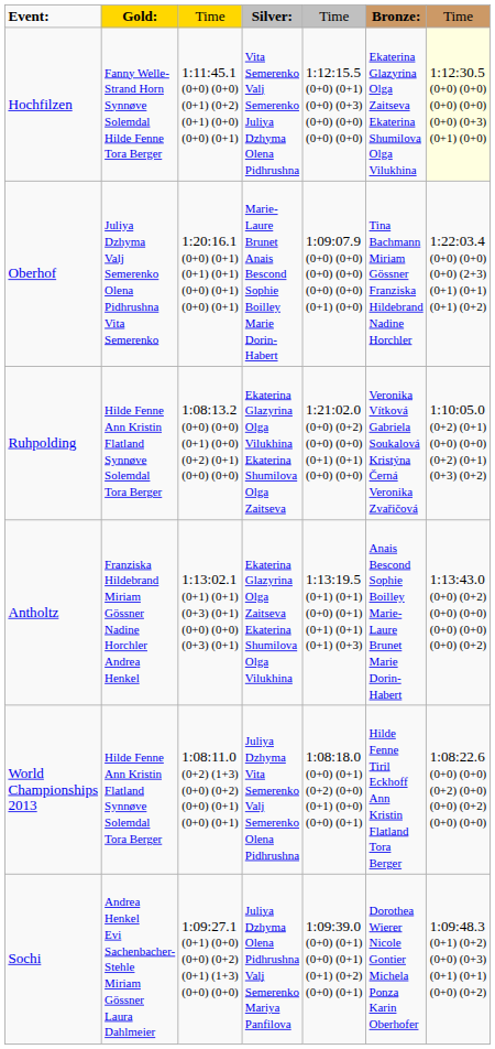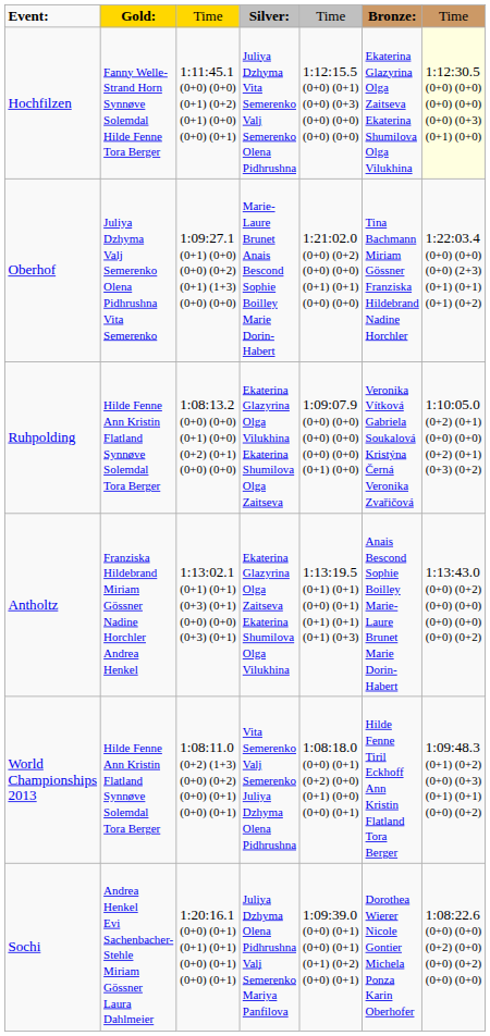Hochfilzen | column 4: Vita Semerenko Valj Semerenko Juliya Dzhyma Olena Pidhrushna -> Juliya Dzhyma Vita Semerenko Valj Semerenko Olena Pidhrushna
Oberhof | column 3: 1:20:16.1 (0+0) (0+1) (0+1) (0+1) (0+0) (0+1) (0+0) (0+1) -> 1:09:27.1 (0+1) (0+0) (0+0) (0+2) (0+1) (1+3) (0+0) (0+0)
Oberhof | column 5: 1:09:07.9 (0+0) (0+0) (0+0) (0+0) (0+0) (0+0) (0+1) (0+0) -> 1:21:02.0 (0+0) (0+2) (0+0) (0+0) (0+1) (0+1) (0+0) (0+0)
Ruhpolding | column 5: 1:21:02.0 (0+0) (0+2) (0+0) (0+0) (0+1) (0+1) (0+0) (0+0) -> 1:09:07.9 (0+0) (0+0) (0+0) (0+0) (0+0) (0+0) (0+1) (0+0)
World Championships 2013 | column 4: Juliya Dzhyma Vita Semerenko Valj Semerenko Olena Pidhrushna -> Vita Semerenko Valj Semerenko Juliya Dzhyma Olena Pidhrushna
World Championships 2013 | column 7: 1:08:22.6 (0+0) (0+0) (0+2) (0+0) (0+0) (0+2) (0+0) (0+0) -> 1:09:48.3 (0+1) (0+2) (0+0) (0+3) (0+1) (0+1) (0+0) (0+2)
Sochi | column 3: 1:09:27.1 (0+1) (0+0) (0+0) (0+2) (0+1) (1+3) (0+0) (0+0) -> 1:20:16.1 (0+0) (0+1) (0+1) (0+1) (0+0) (0+1) (0+0) (0+1)
Sochi | column 7: 1:09:48.3 (0+1) (0+2) (0+0) (0+3) (0+1) (0+1) (0+0) (0+2) -> 1:08:22.6 (0+0) (0+0) (0+2) (0+0) (0+0) (0+2) (0+0) (0+0)
